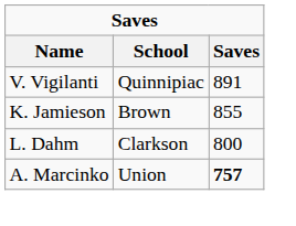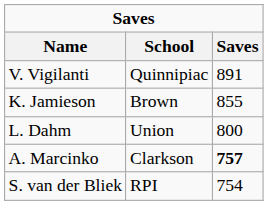L. Dahm | School: Clarkson -> Union
A. Marcinko | School: Union -> Clarkson
+ row: S. van der Bliek | RPI | 754
